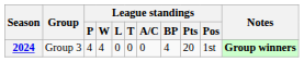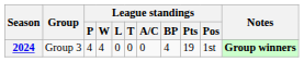2024 | League standings / Pts: 20 -> 19
